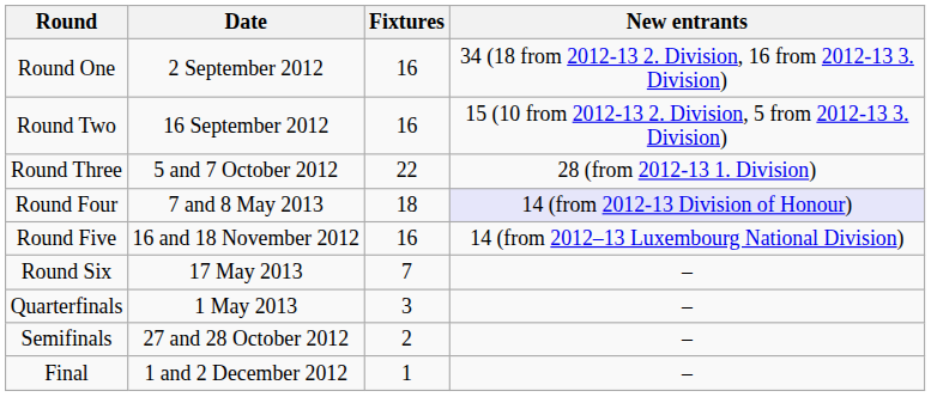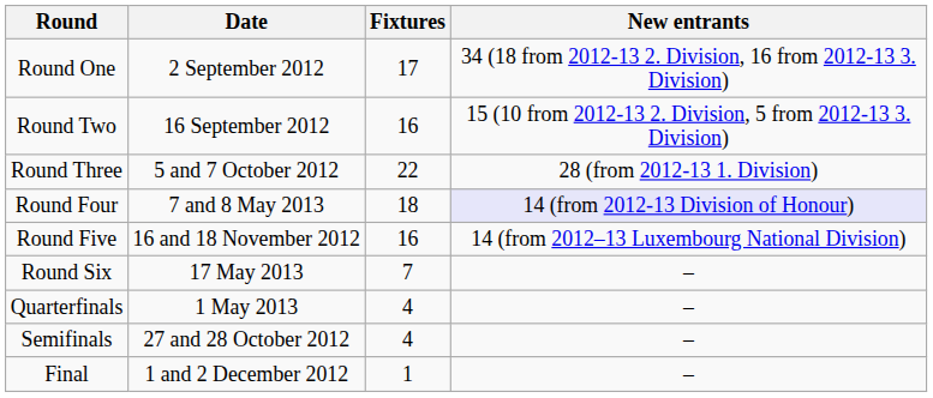Round One | Fixtures: 16 -> 17
Quarterfinals | Fixtures: 3 -> 4
Semifinals | Fixtures: 2 -> 4
